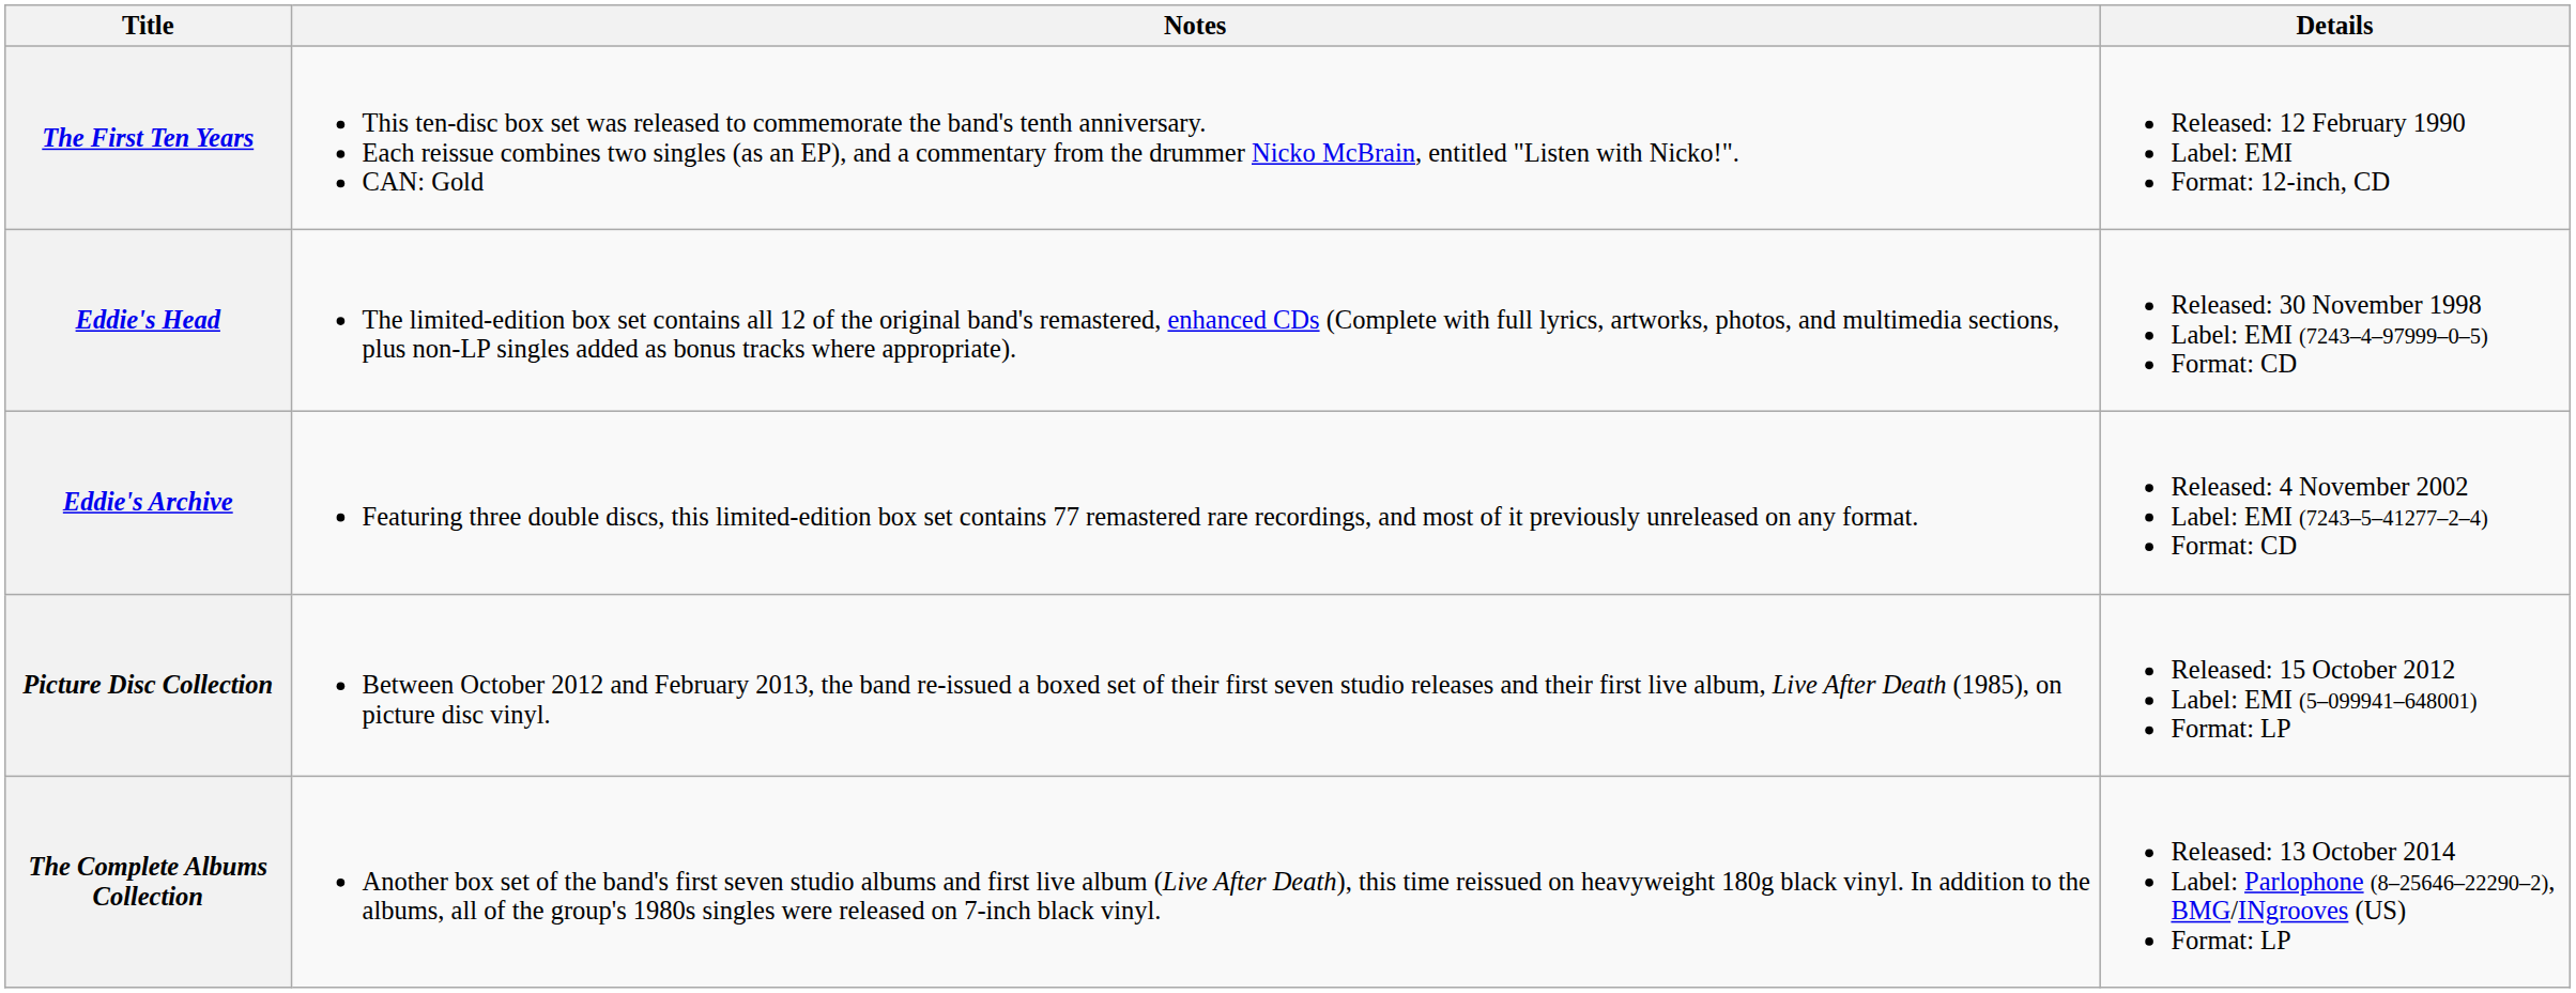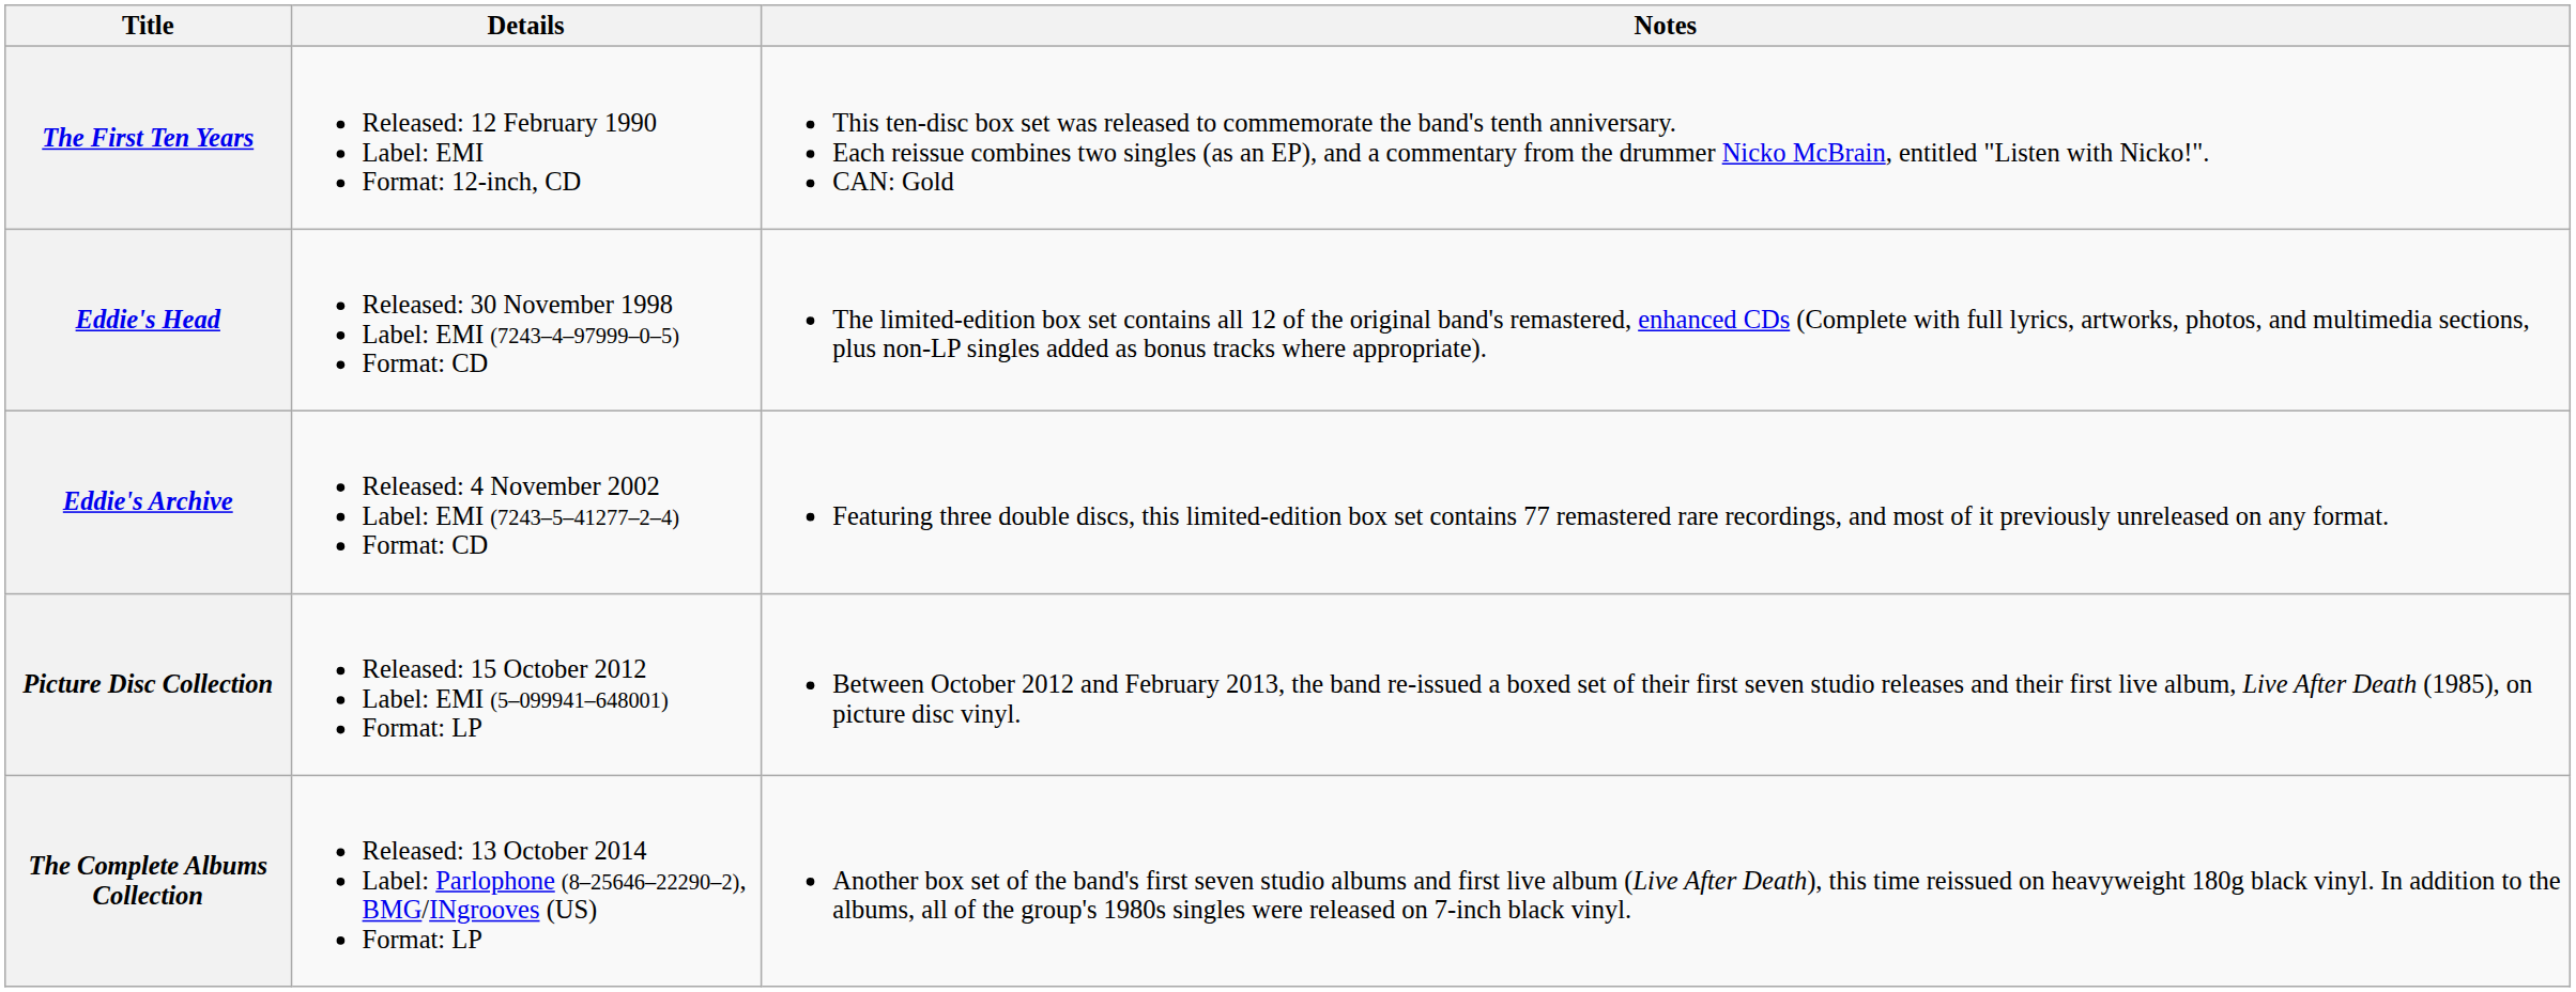columns swapped: Details <-> Notes
